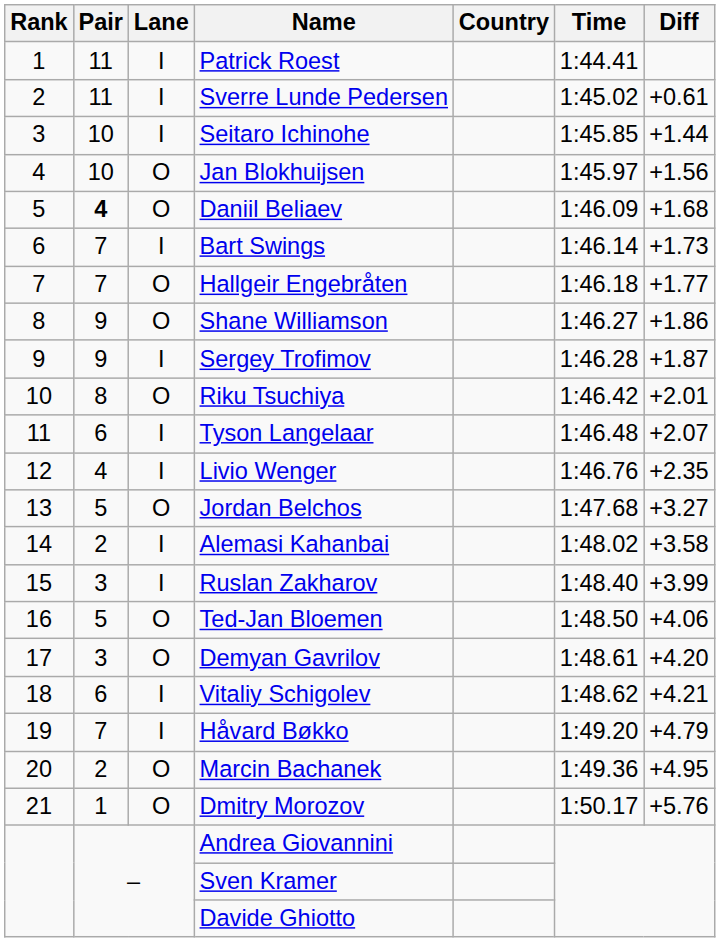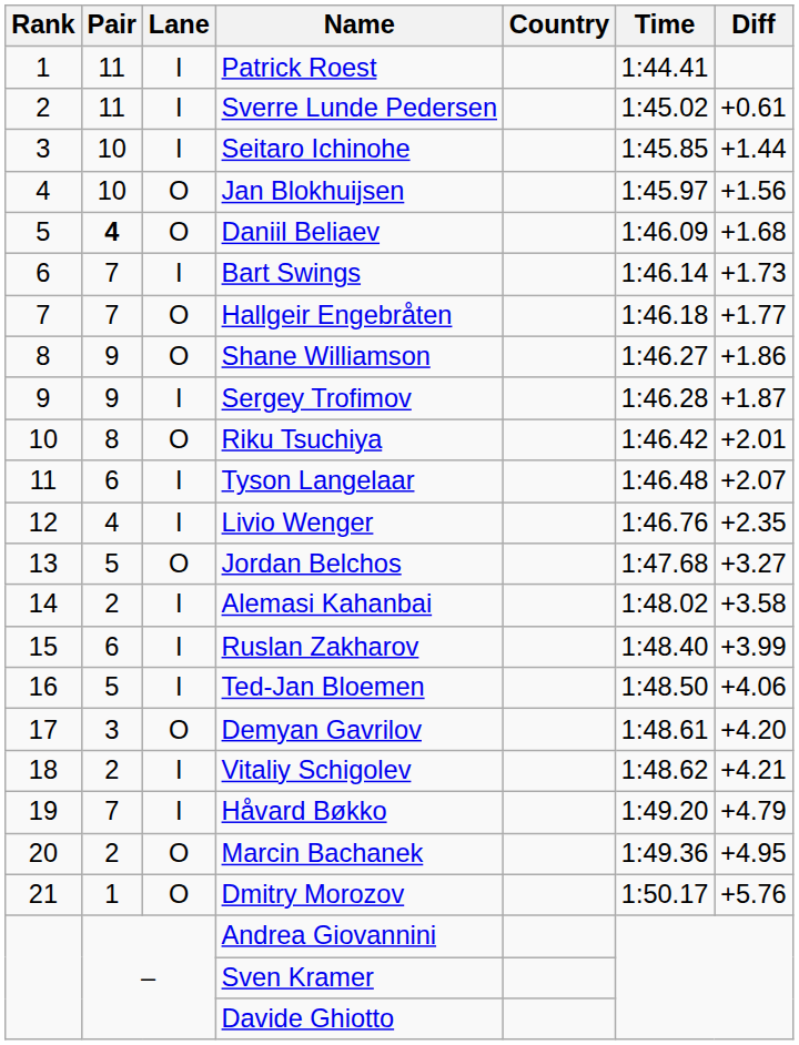Ruslan Zakharov | Pair: 3 -> 6
Ted-Jan Bloemen | Lane: O -> I
Vitaliy Schigolev | Pair: 6 -> 2
